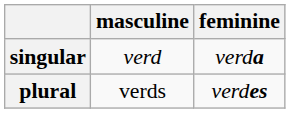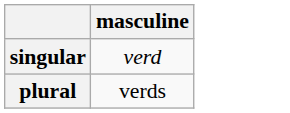- column: feminine | verda | verdes
